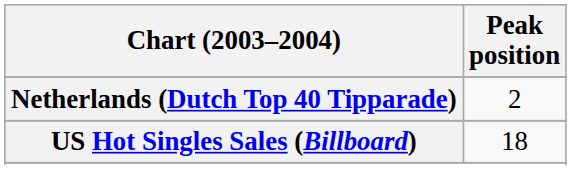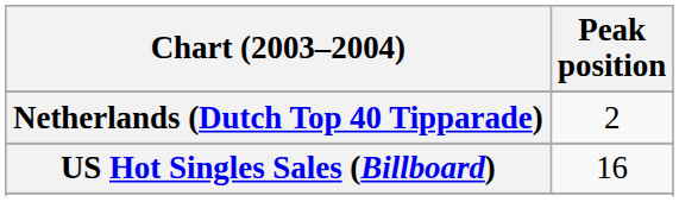US Hot Singles Sales (Billboard) | Peak position: 18 -> 16
